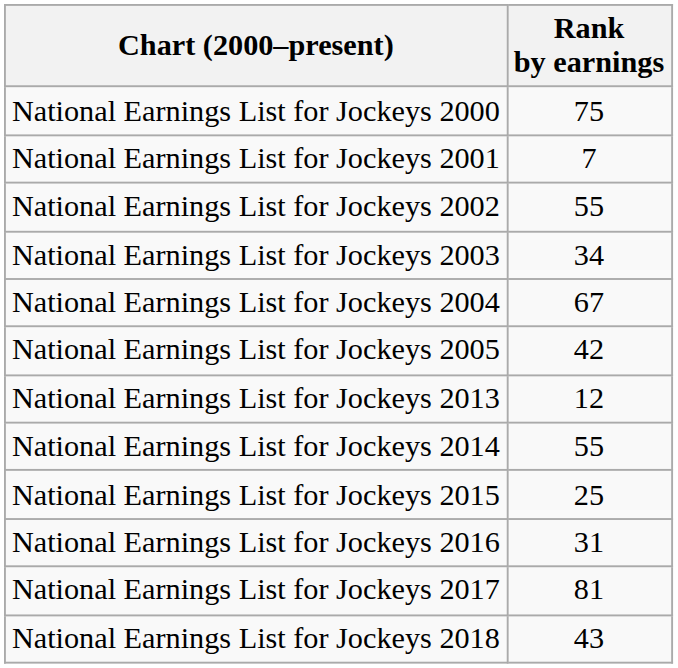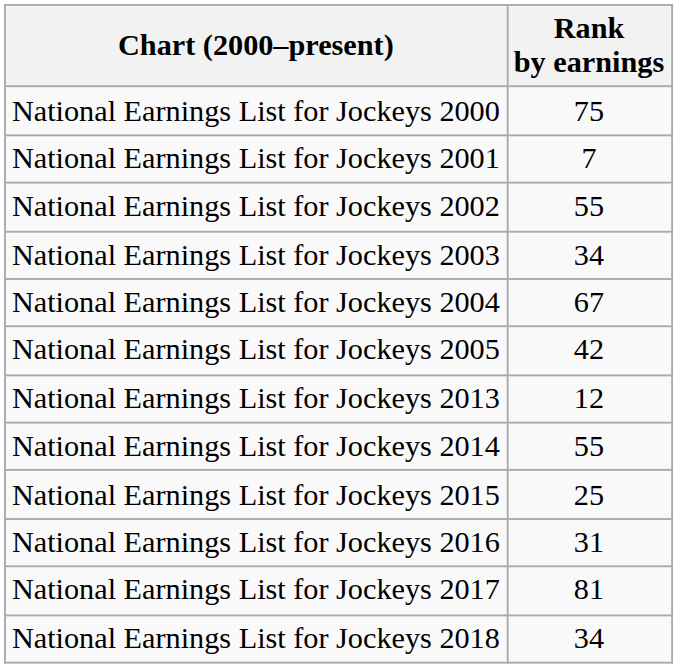National Earnings List for Jockeys 2018 | Rank by earnings: 43 -> 34
